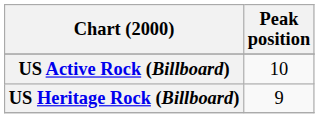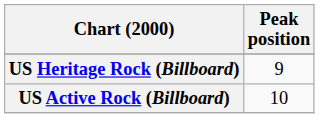rows swapped: US Active Rock (Billboard) <-> US Heritage Rock (Billboard)
